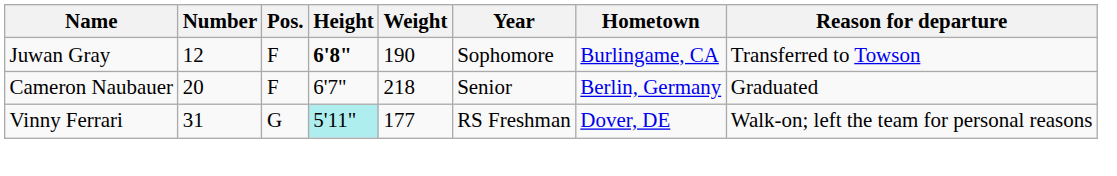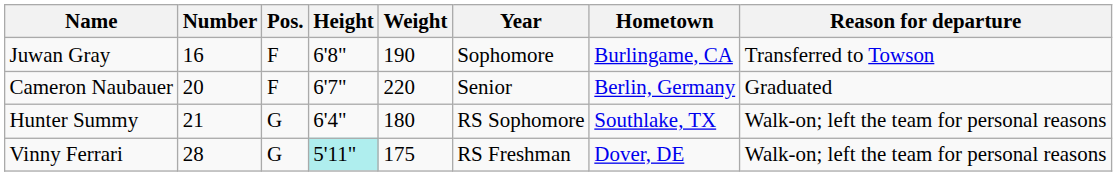Juwan Gray | Number: 12 -> 16
Juwan Gray | Height: bold -> normal
Cameron Naubauer | Weight: 218 -> 220
+ row: Hunter Summy | 21 | G | 6'4" | 180 | RS Sophomore | Southlake, TX | Walk-on; left the team for personal reasons
Vinny Ferrari | Number: 31 -> 28
Vinny Ferrari | Weight: 177 -> 175
